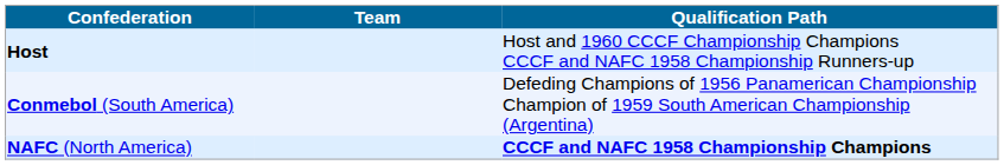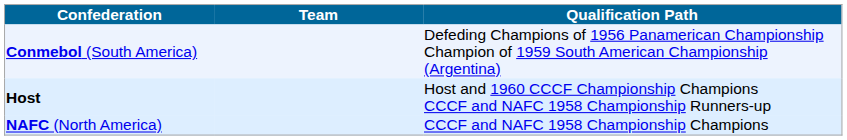rows swapped: Host <-> Conmebol (South America)
NAFC (North America) | Qualification Path: bold -> normal
